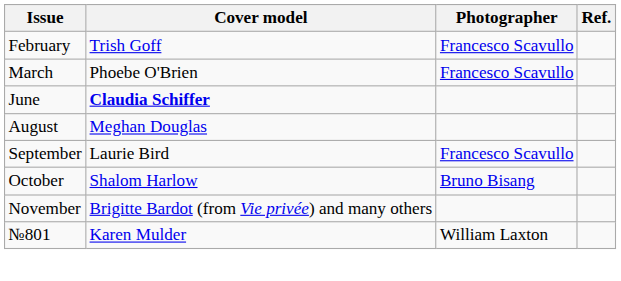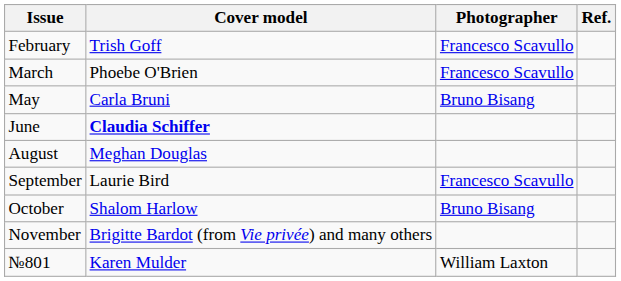+ row: May | Carla Bruni | Bruno Bisang
